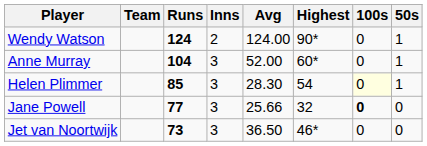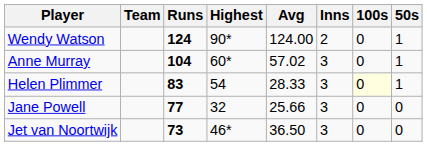columns swapped: Inns <-> Highest
Anne Murray | Avg: 52.00 -> 57.02
Helen Plimmer | Runs: 85 -> 83
Helen Plimmer | Avg: 28.30 -> 28.33
Jane Powell | 100s: bold -> normal
